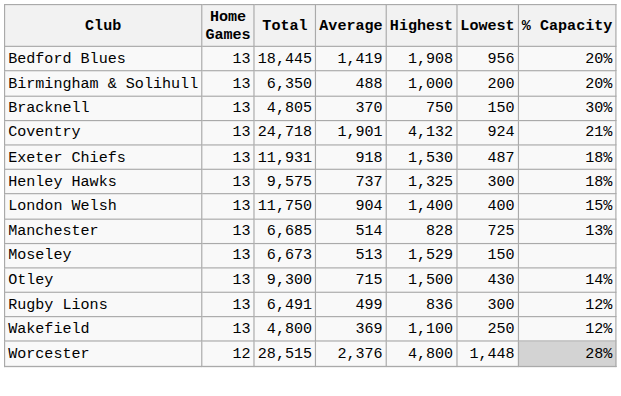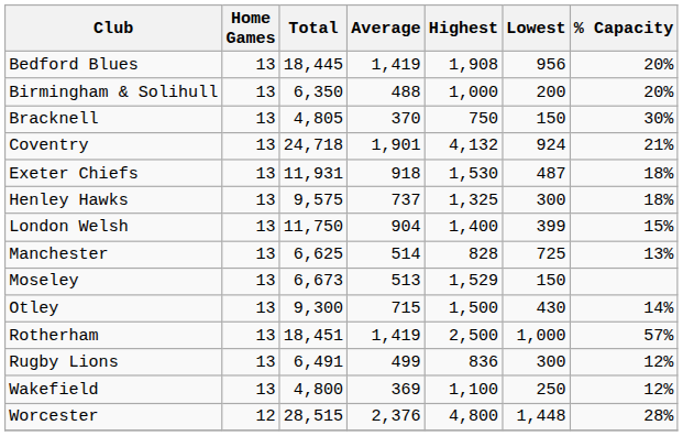London Welsh | Lowest: 400 -> 399
Manchester | Total: 6,685 -> 6,625
+ row: Rotherham | 13 | 18,451 | 1,419 | 2,500 | 1,000 | 57%
Worcester | % Capacity: lightgrey background -> no background
